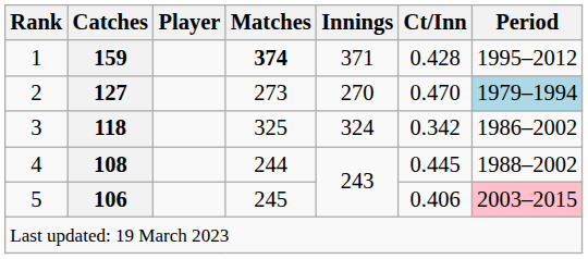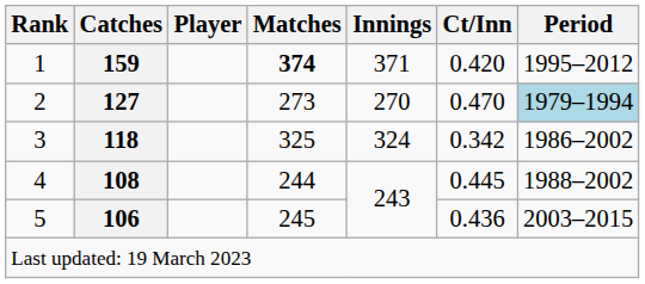1 | Ct/Inn: 0.428 -> 0.420
5 | Ct/Inn: 0.406 -> 0.436
5 | Period: pink background -> no background
